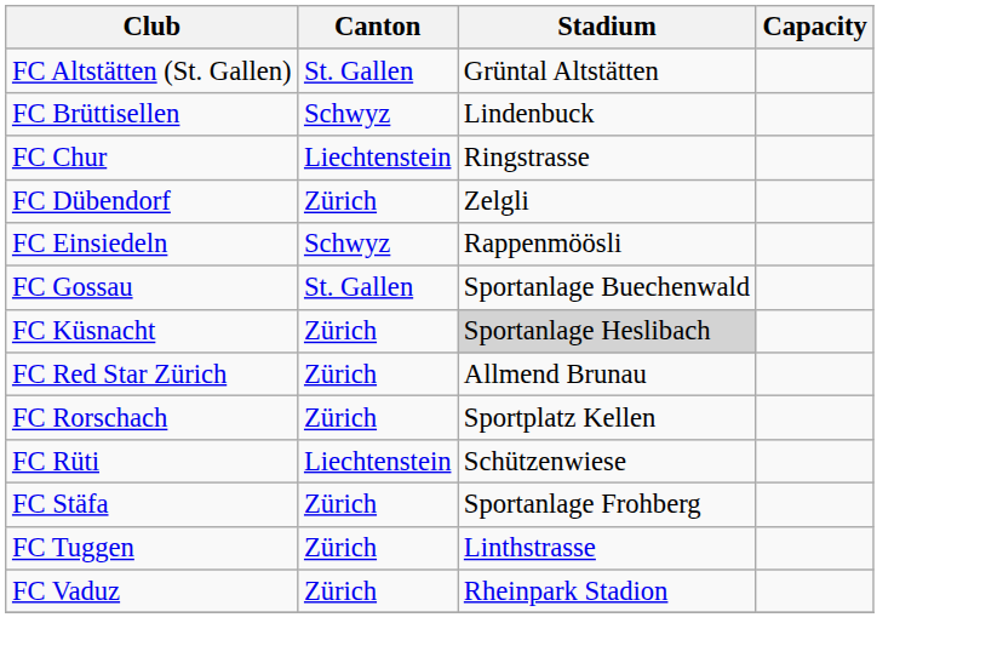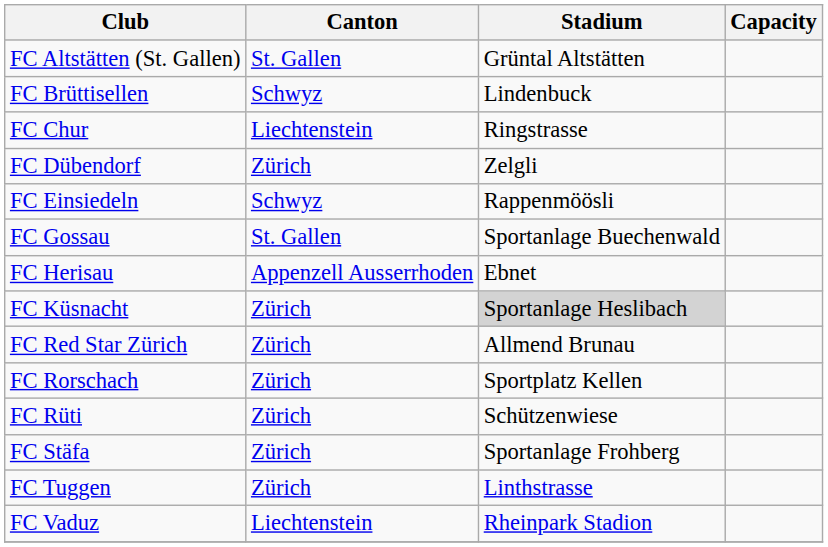+ row: FC Herisau | Appenzell Ausserrhoden | Ebnet
FC Rüti | Canton: Liechtenstein -> Zürich
FC Vaduz | Canton: Zürich -> Liechtenstein
